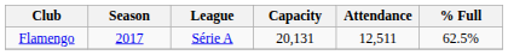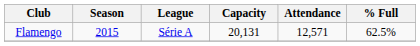Flamengo | Season: 2017 -> 2015
Flamengo | Attendance: 12,511 -> 12,571
